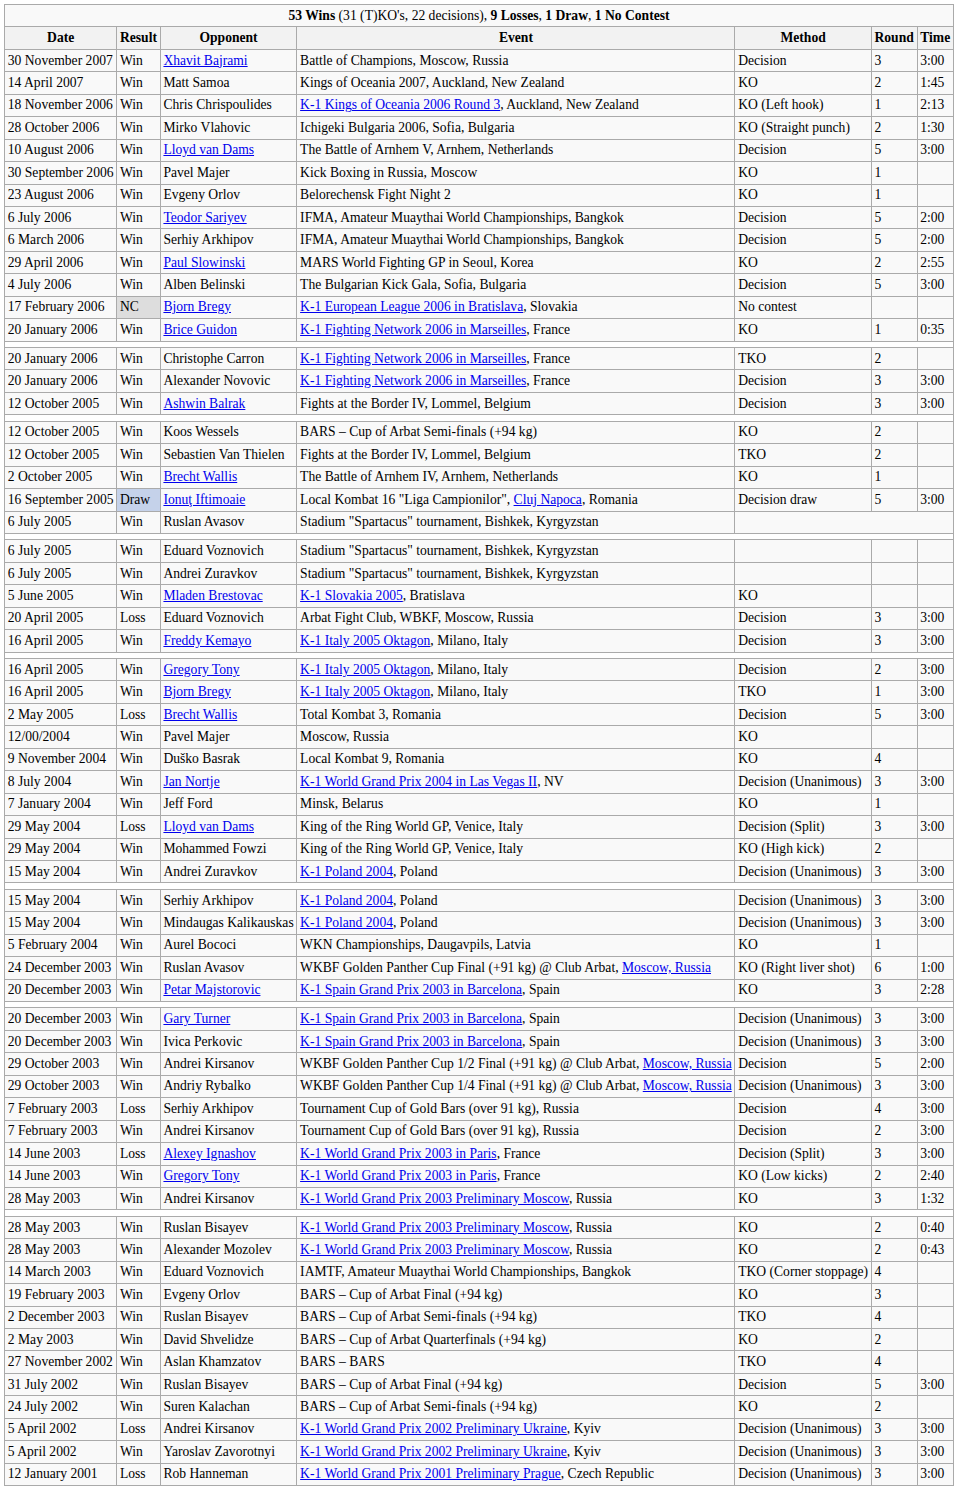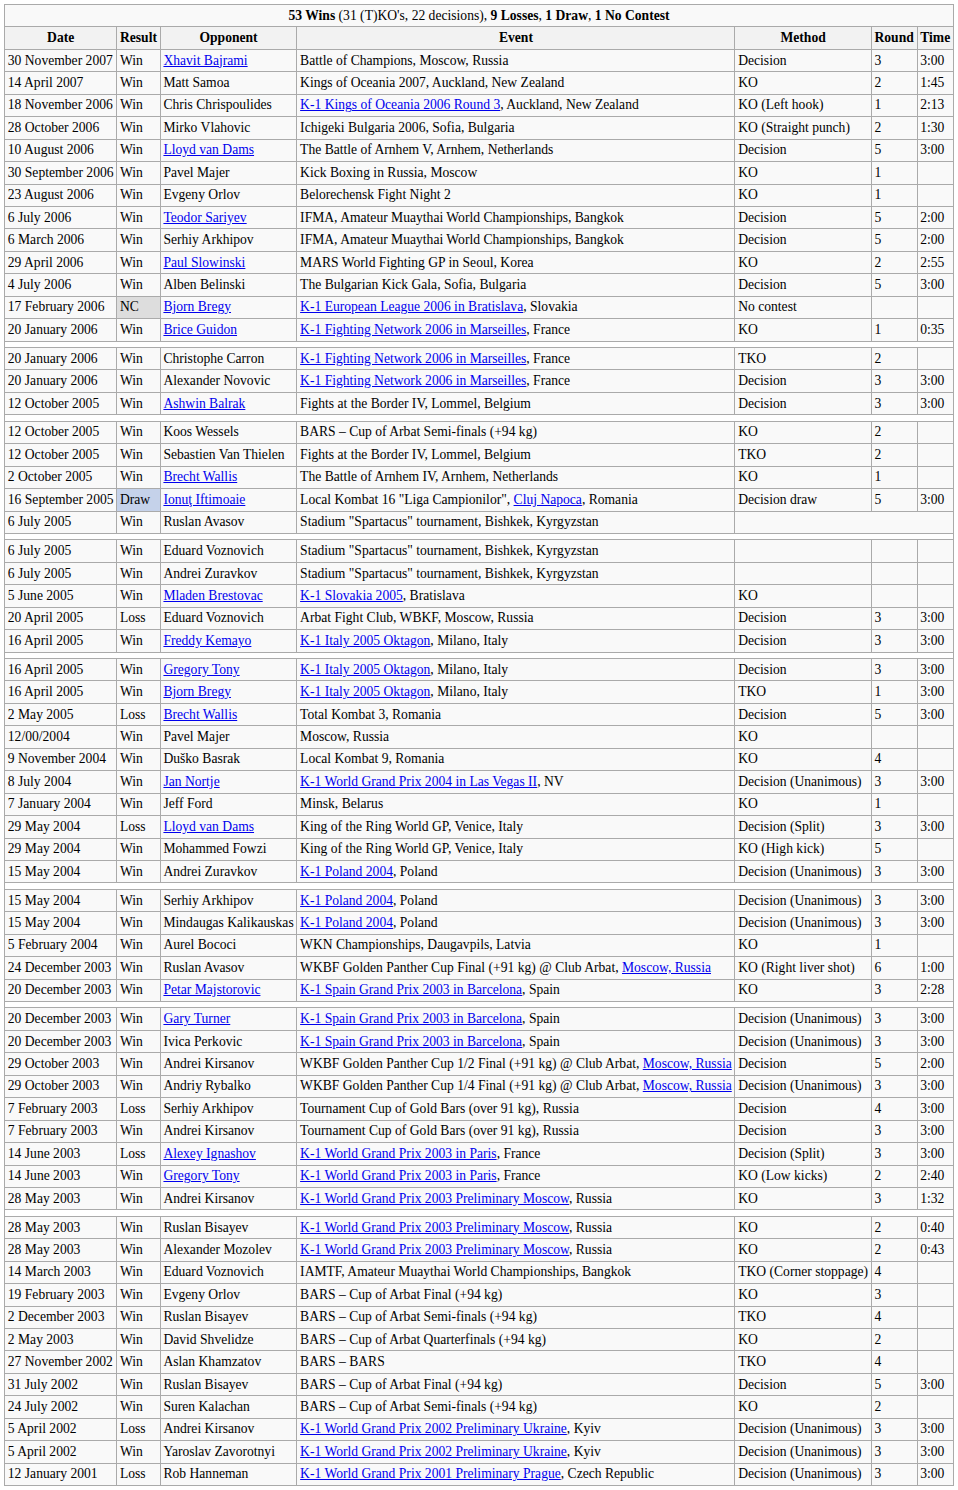16 April 2005 / Gregory Tony | column 6: 2 -> 3
Mohammed Fowzi | column 6: 2 -> 5
7 February 2003 / Andrei Kirsanov | column 6: 2 -> 3
